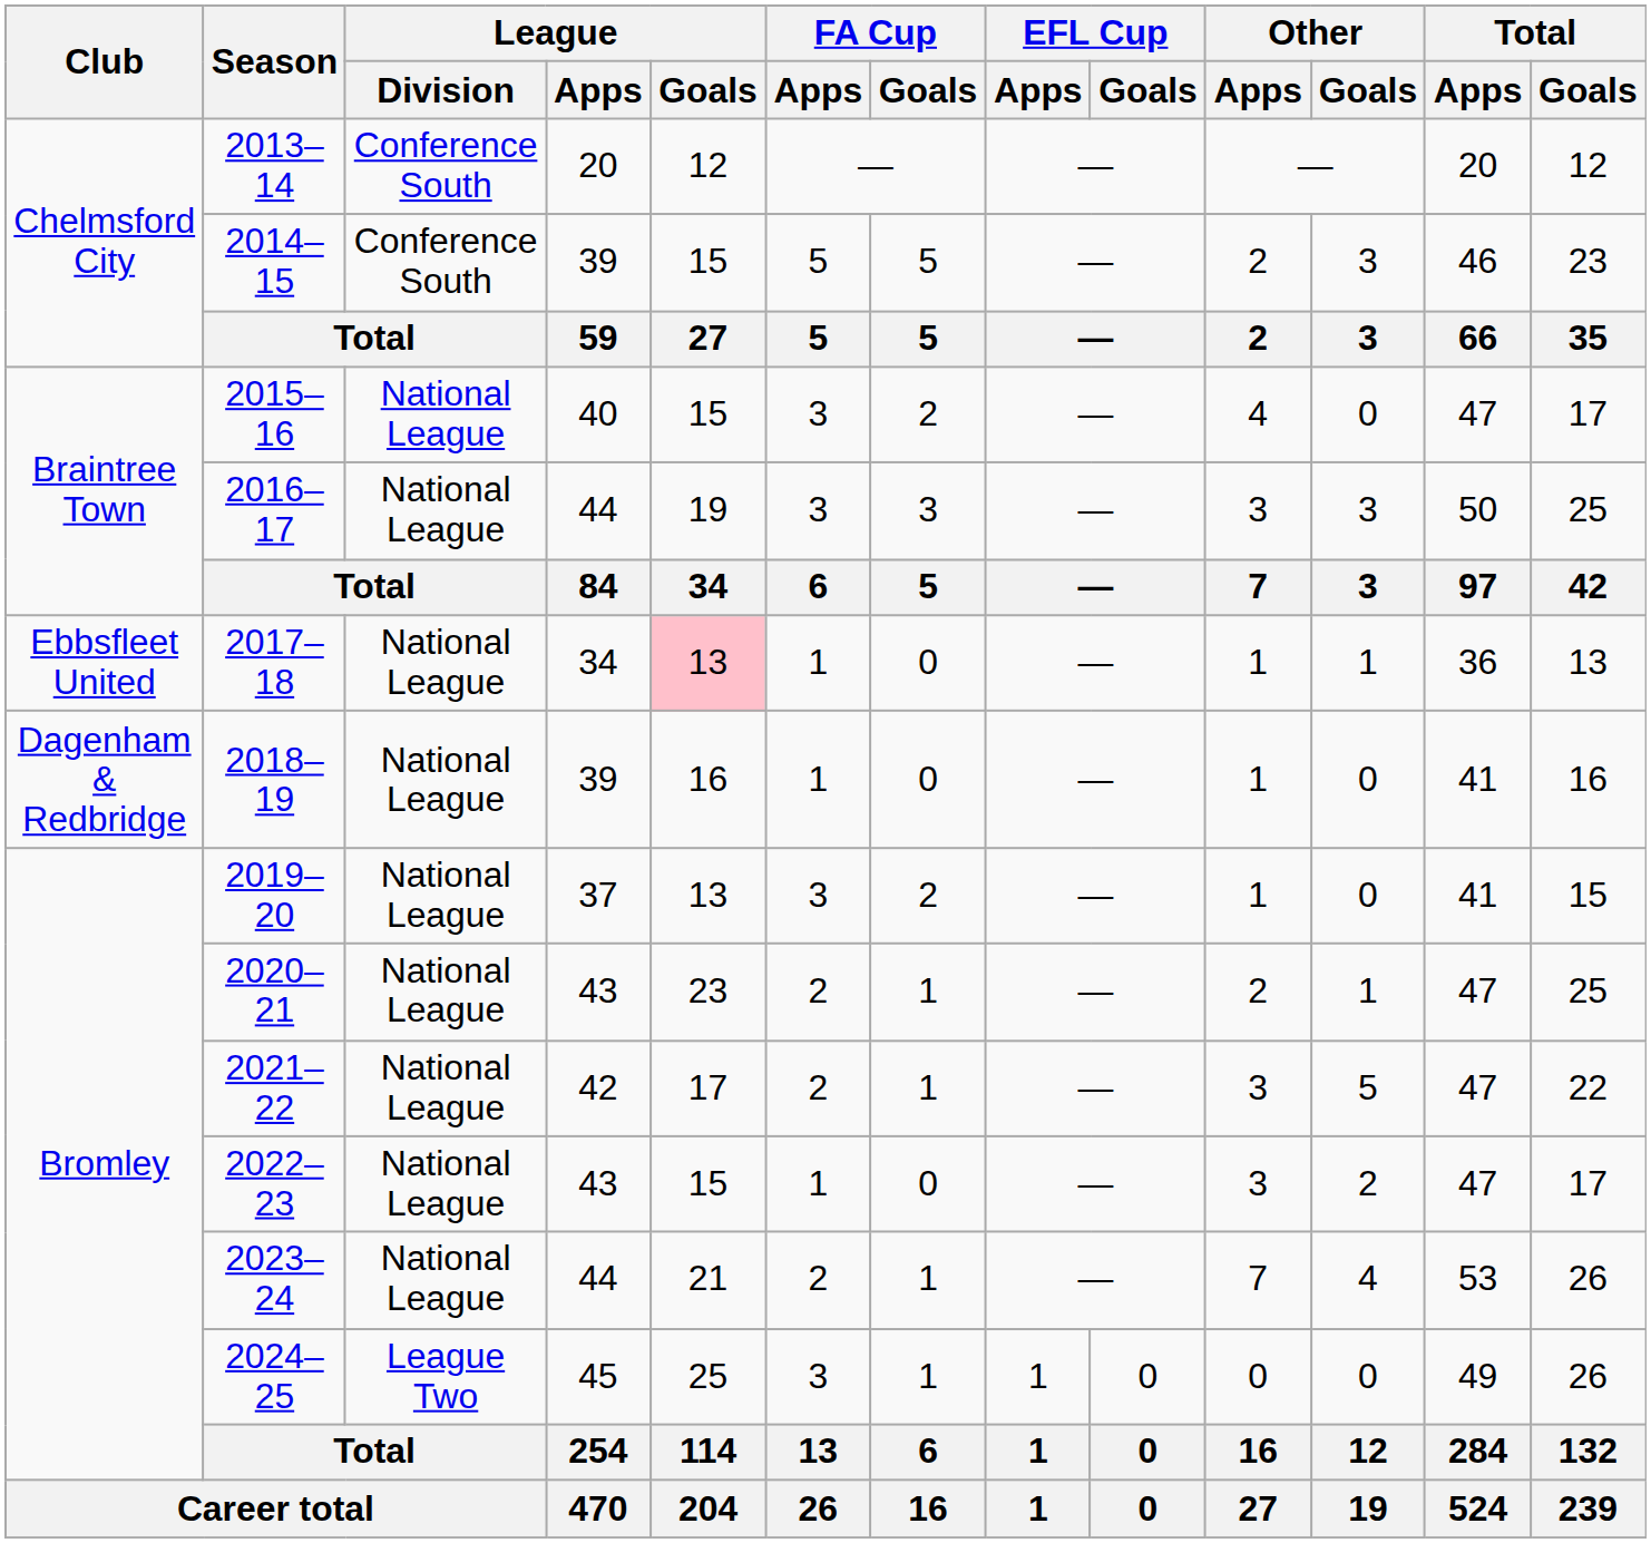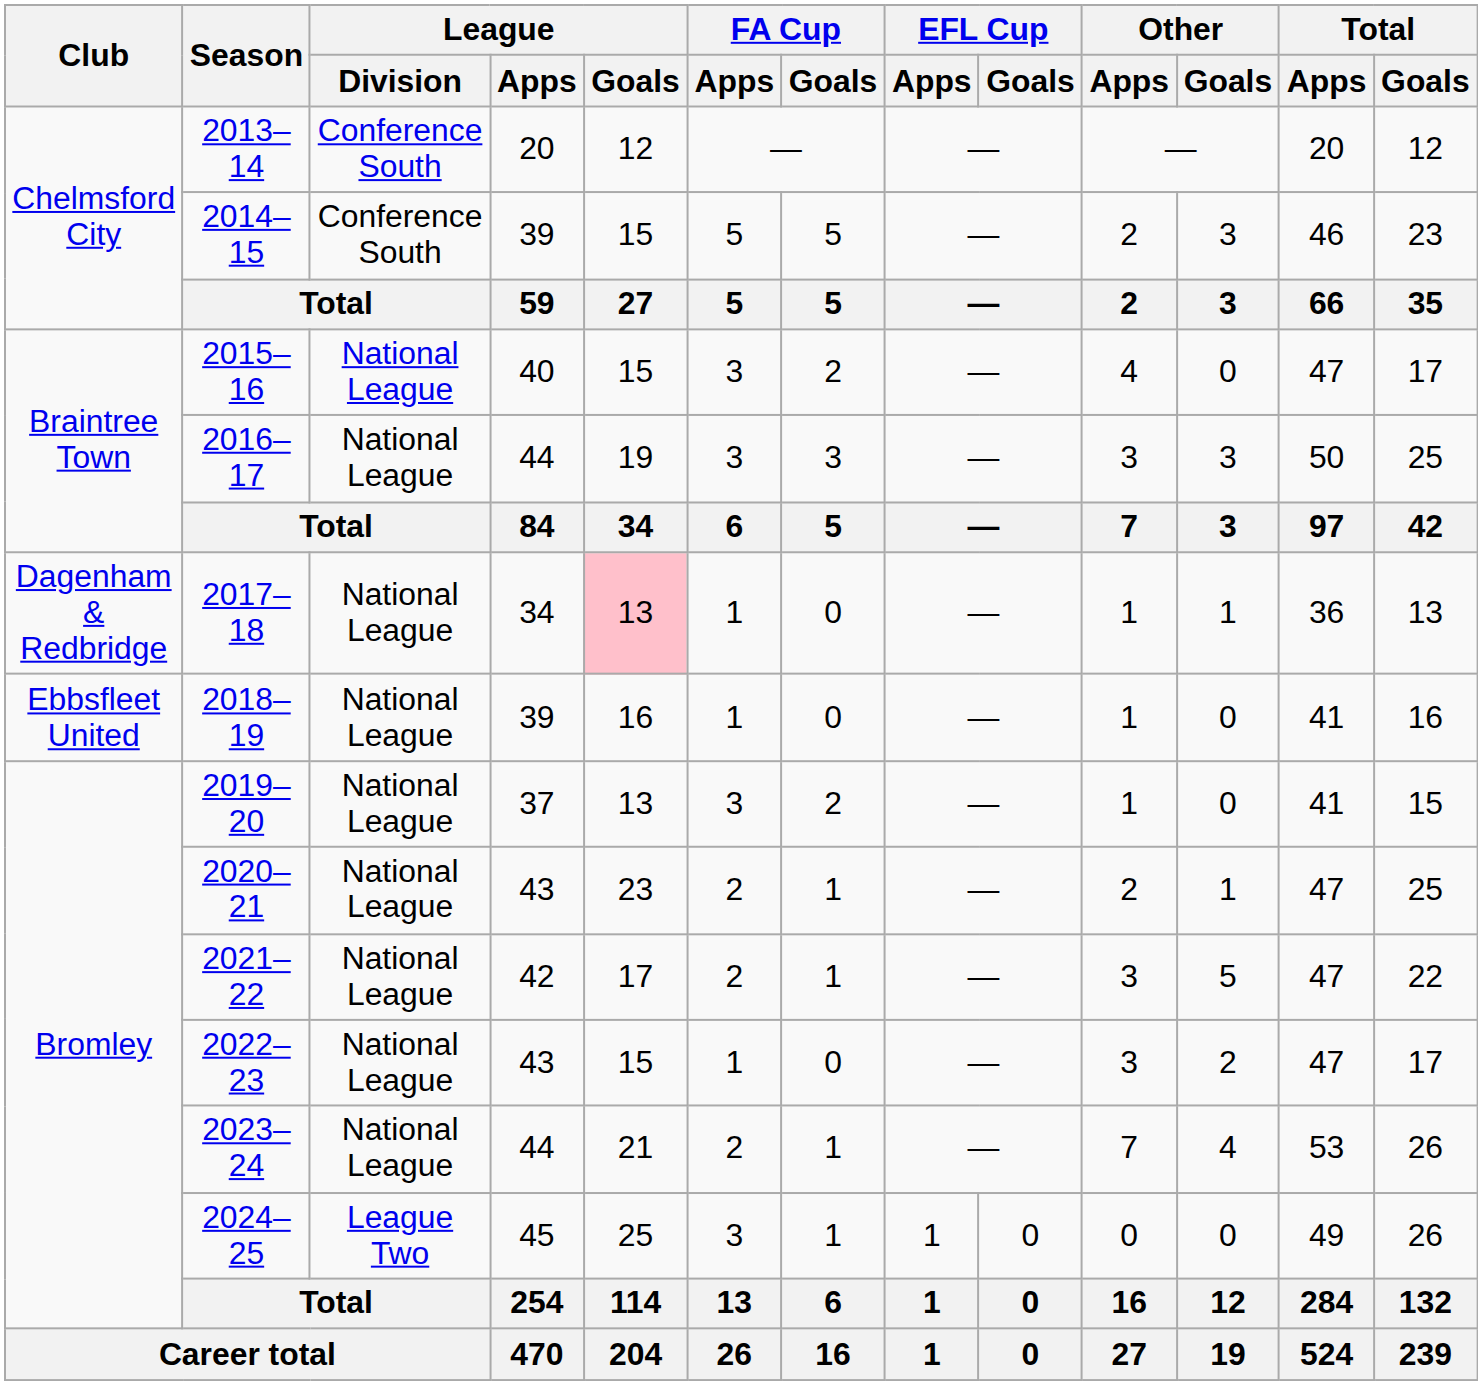2017–18 | Club: Ebbsfleet United -> Dagenham & Redbridge
2018–19 | Club: Dagenham & Redbridge -> Ebbsfleet United
